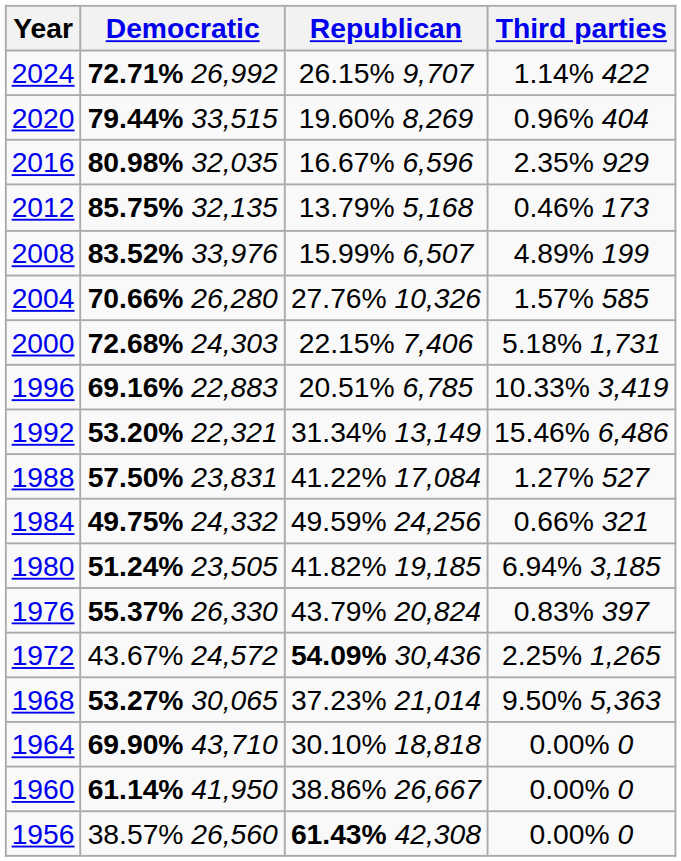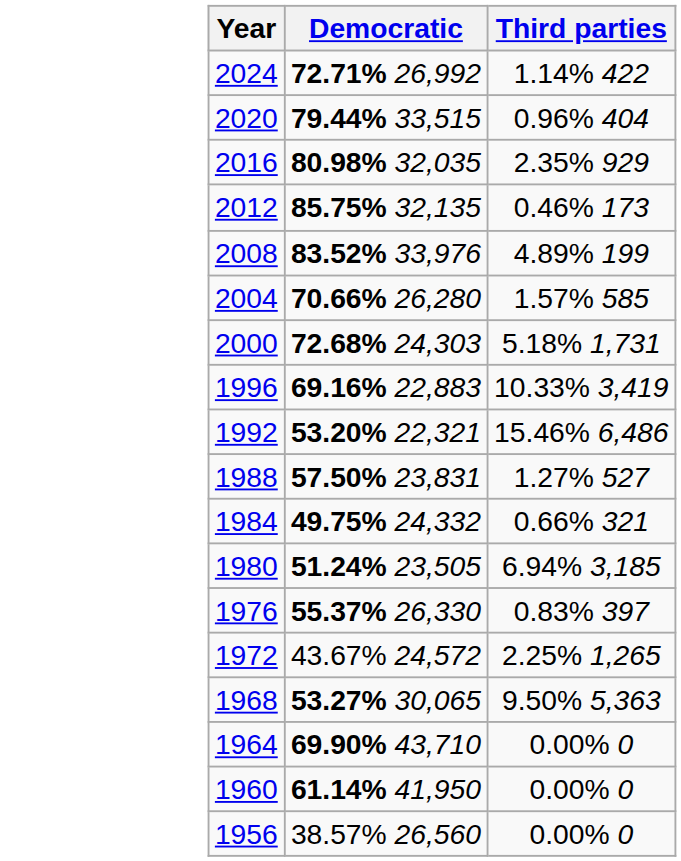- column: Republican | 26.15% 9,707 | 19.60% 8,269 | 16.67% 6,596 | 13.79% 5,168 | 15.99% 6,507 | 27.76% 10,326 | 22.15% 7,406 | 20.51% 6,785 | 31.34% 13,149 | 41.22% 17,084 | 49.59% 24,256 | 41.82% 19,185 | 43.79% 20,824 | 54.09% 30,436 | 37.23% 21,014 | 30.10% 18,818 | 38.86% 26,667 | 61.43% 42,308
